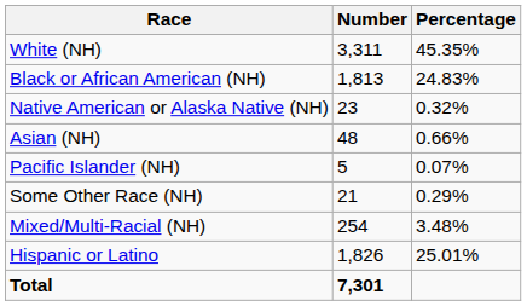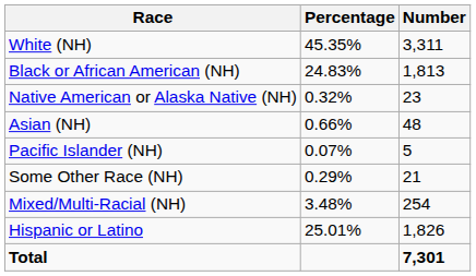columns swapped: Number <-> Percentage
